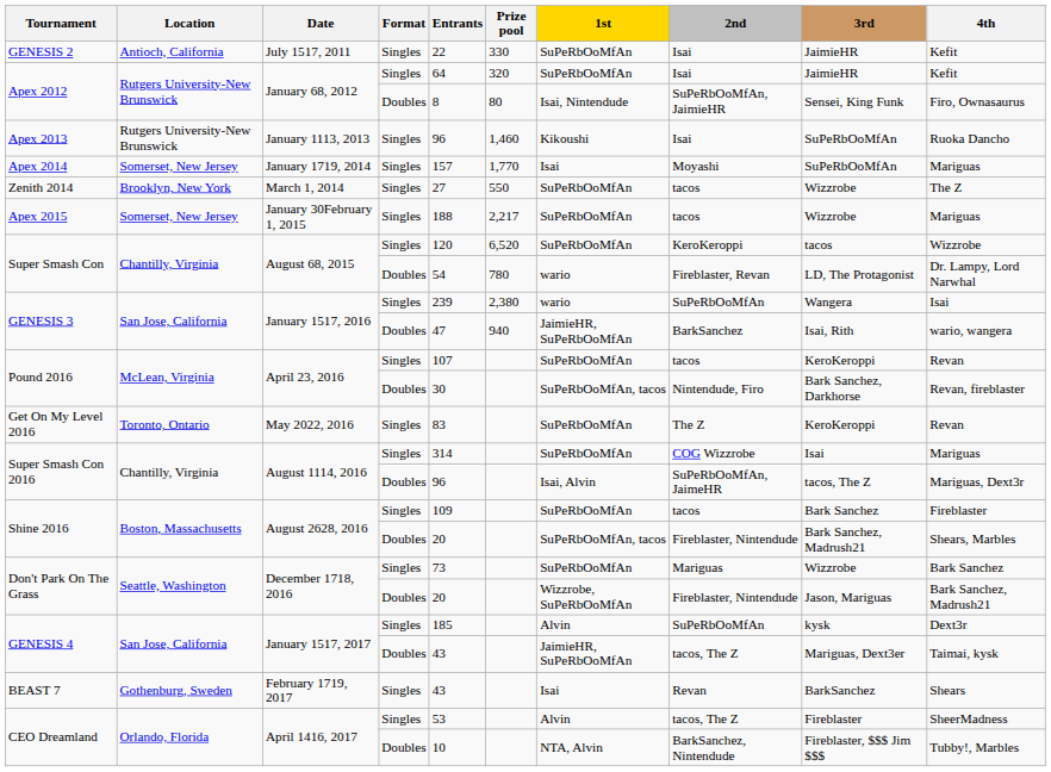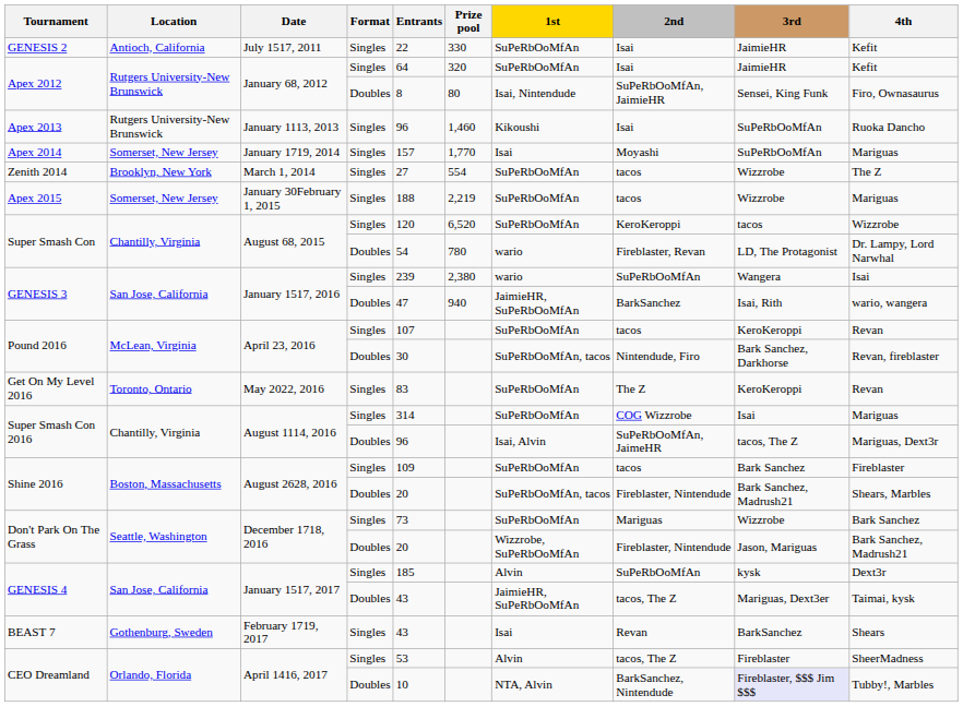Zenith 2014 | Prize pool: 550 -> 554
Apex 2015 | Prize pool: 2,217 -> 2,219
CEO Dreamland / Doubles | 3rd: no background -> lavender background
